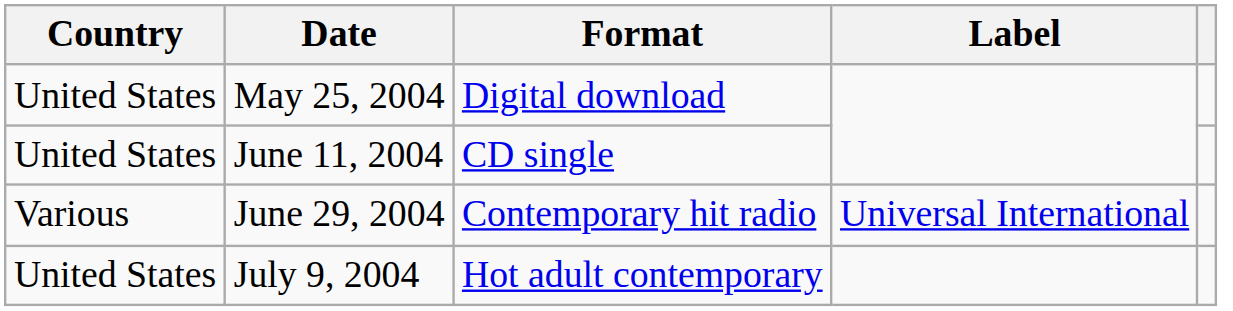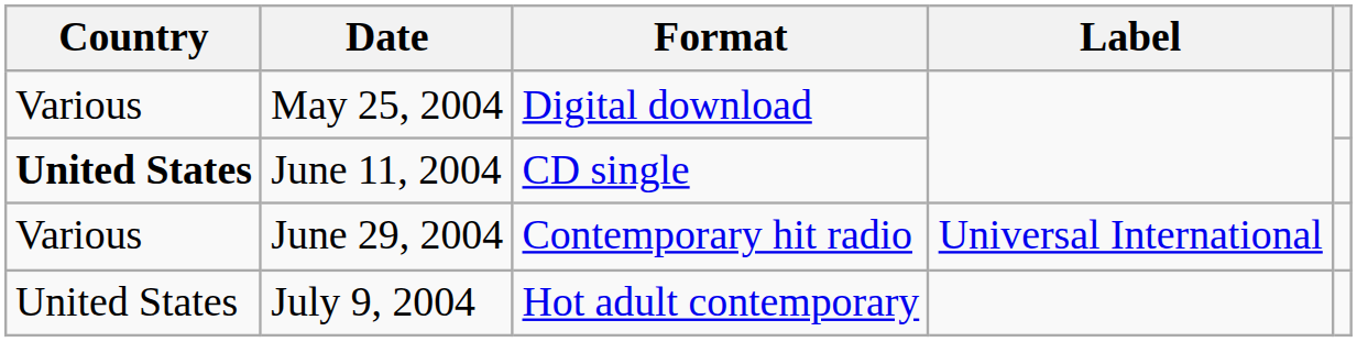May 25, 2004 | Country: United States -> Various
June 11, 2004 | Country: normal -> bold
